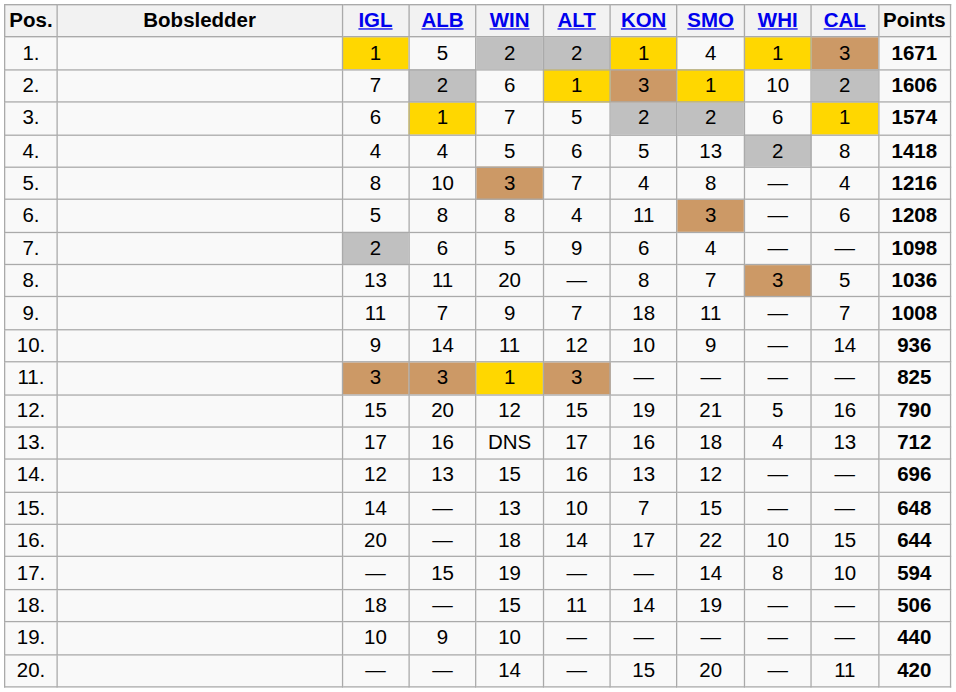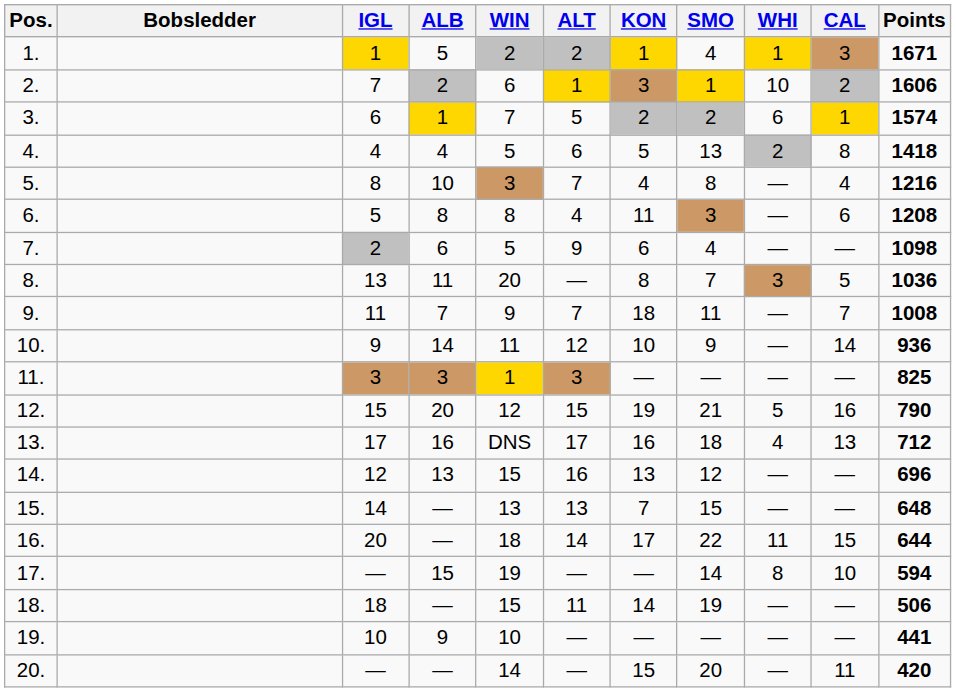15. | ALT: 10 -> 13
16. | WHI: 10 -> 11
19. | Points: 440 -> 441
